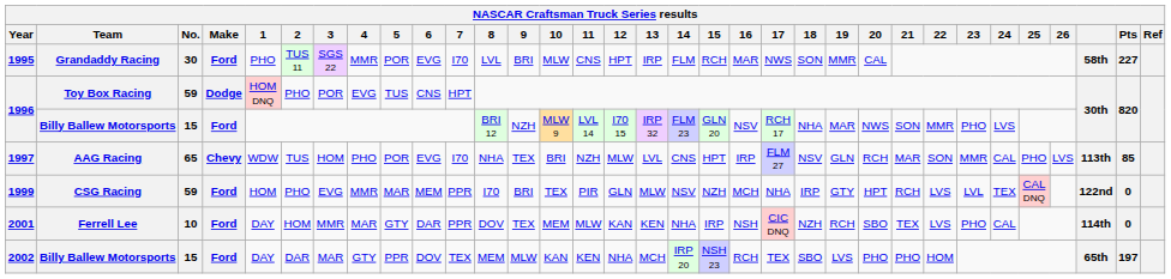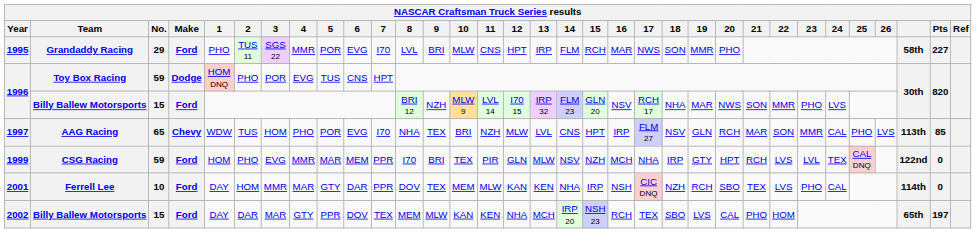1995 | No.: 30 -> 29
1995 | 20: CAL -> PHO
2002 | 20: PHO -> CAL
